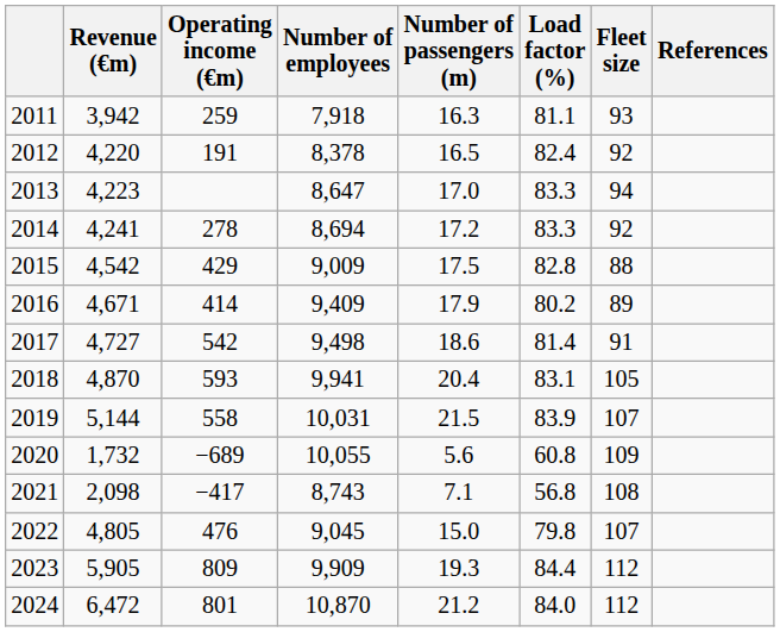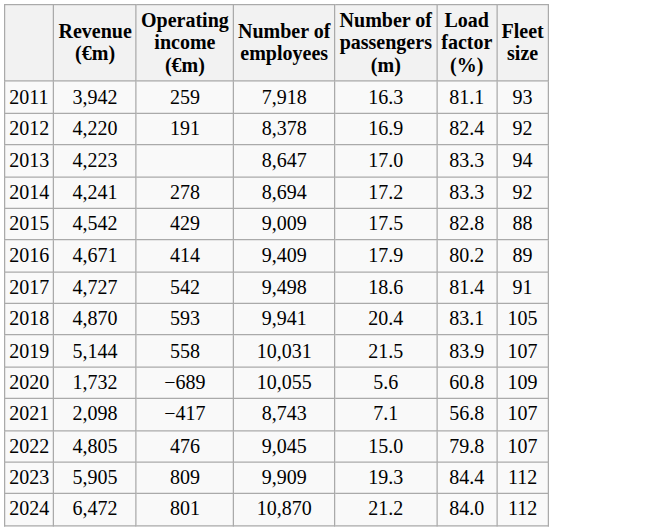- column: References
2012 | Number of passengers (m): 16.5 -> 16.9
2021 | Fleet size: 108 -> 107
